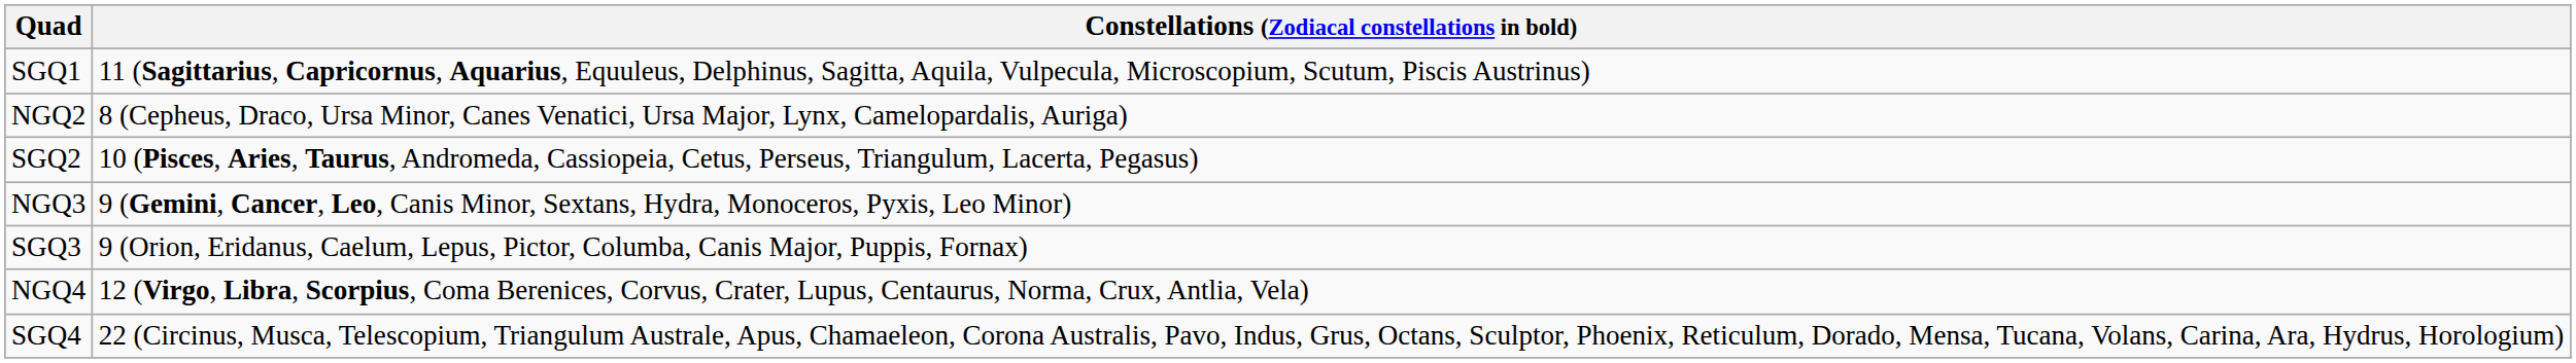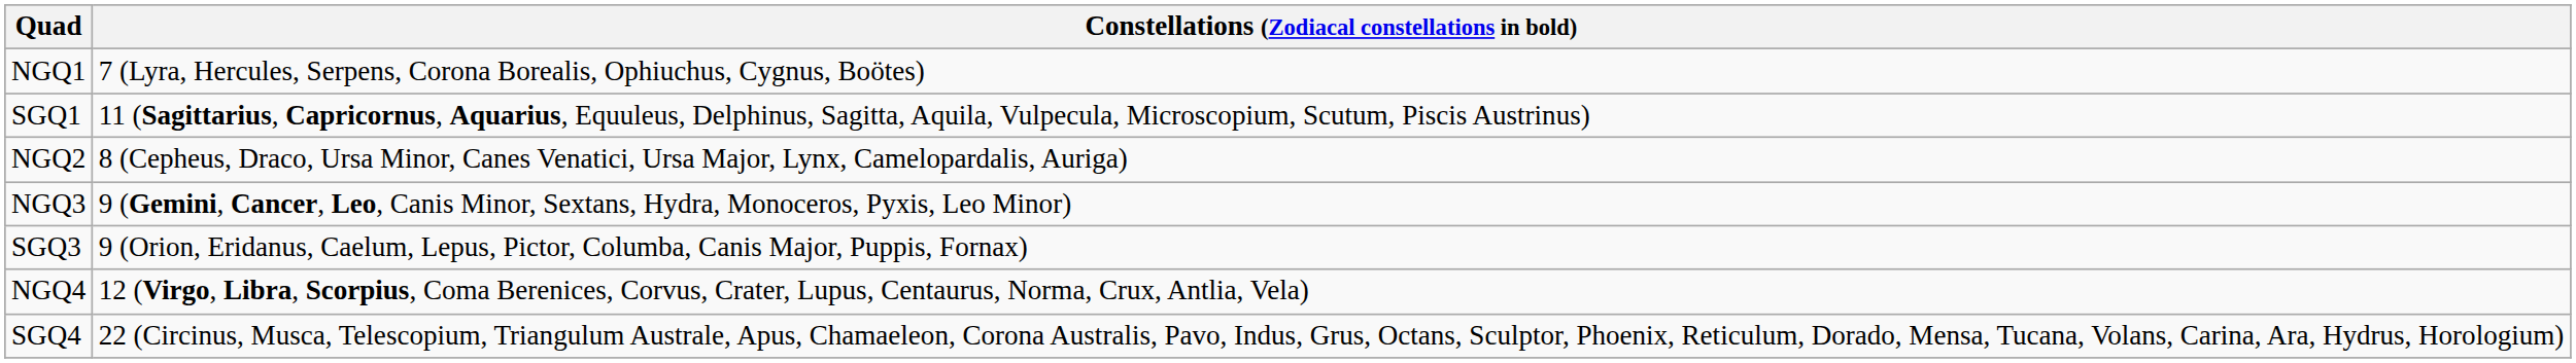+ row: NGQ1 | 7 (Lyra, Hercules, Serpens, Corona Borealis, Ophiuchus, Cygnus, Boötes)
- row: SGQ2 | 10 (Pisces, Aries, Taurus, Andromeda, Cassiopeia, Cetus, Perseus, Triangulum, Lacerta, Pegasus)
